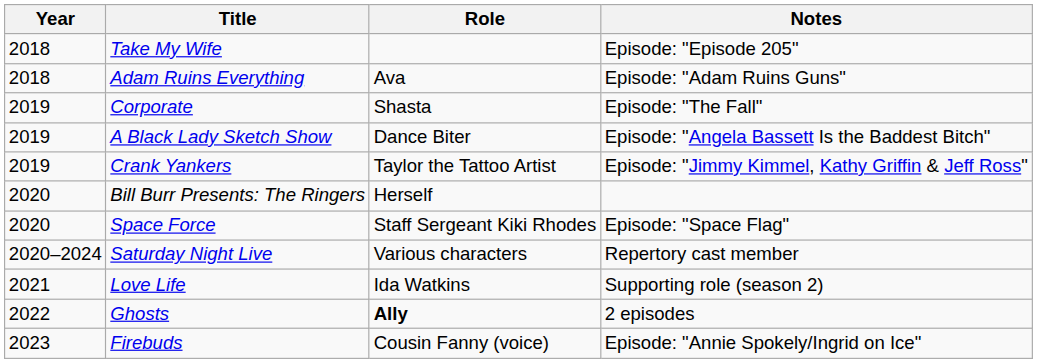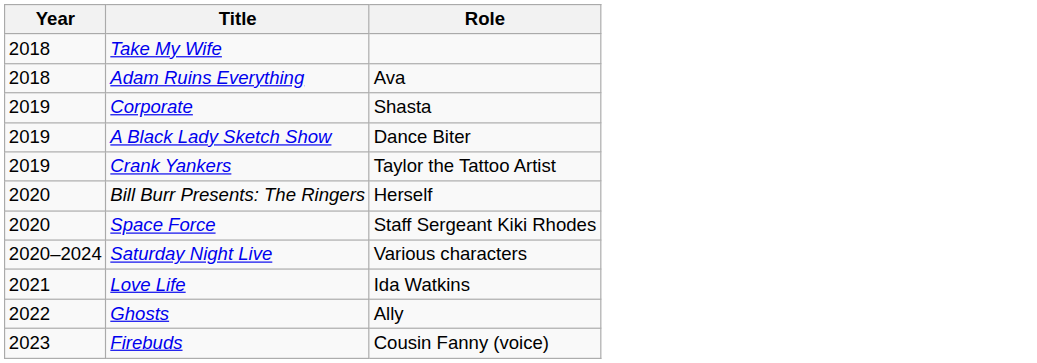- column: Notes | Episode: "Episode 205" | Episode: "Adam Ruins Guns" | Episode: "The Fall" | Episode: "Angela Bassett Is the Baddest Bitch" | Episode: "Jimmy Kimmel, Kathy Griffin & Jeff Ross" | Episode: "Space Flag" | Repertory cast member | Supporting role (season 2) | 2 episodes | Episode: "Annie Spokely/Ingrid on Ice"
Ghosts | Role: bold -> normal
